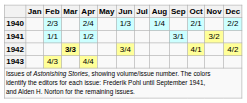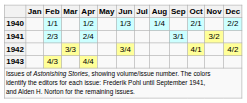1940 | Feb: 2/3 -> 1/1
1940 | Apr: 2/4 -> 1/2
1941 | Feb: 1/1 -> 2/3
1941 | Apr: 1/2 -> 2/4
1942 | Mar: bold -> normal
